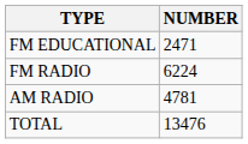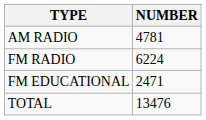rows swapped: AM RADIO <-> FM EDUCATIONAL
